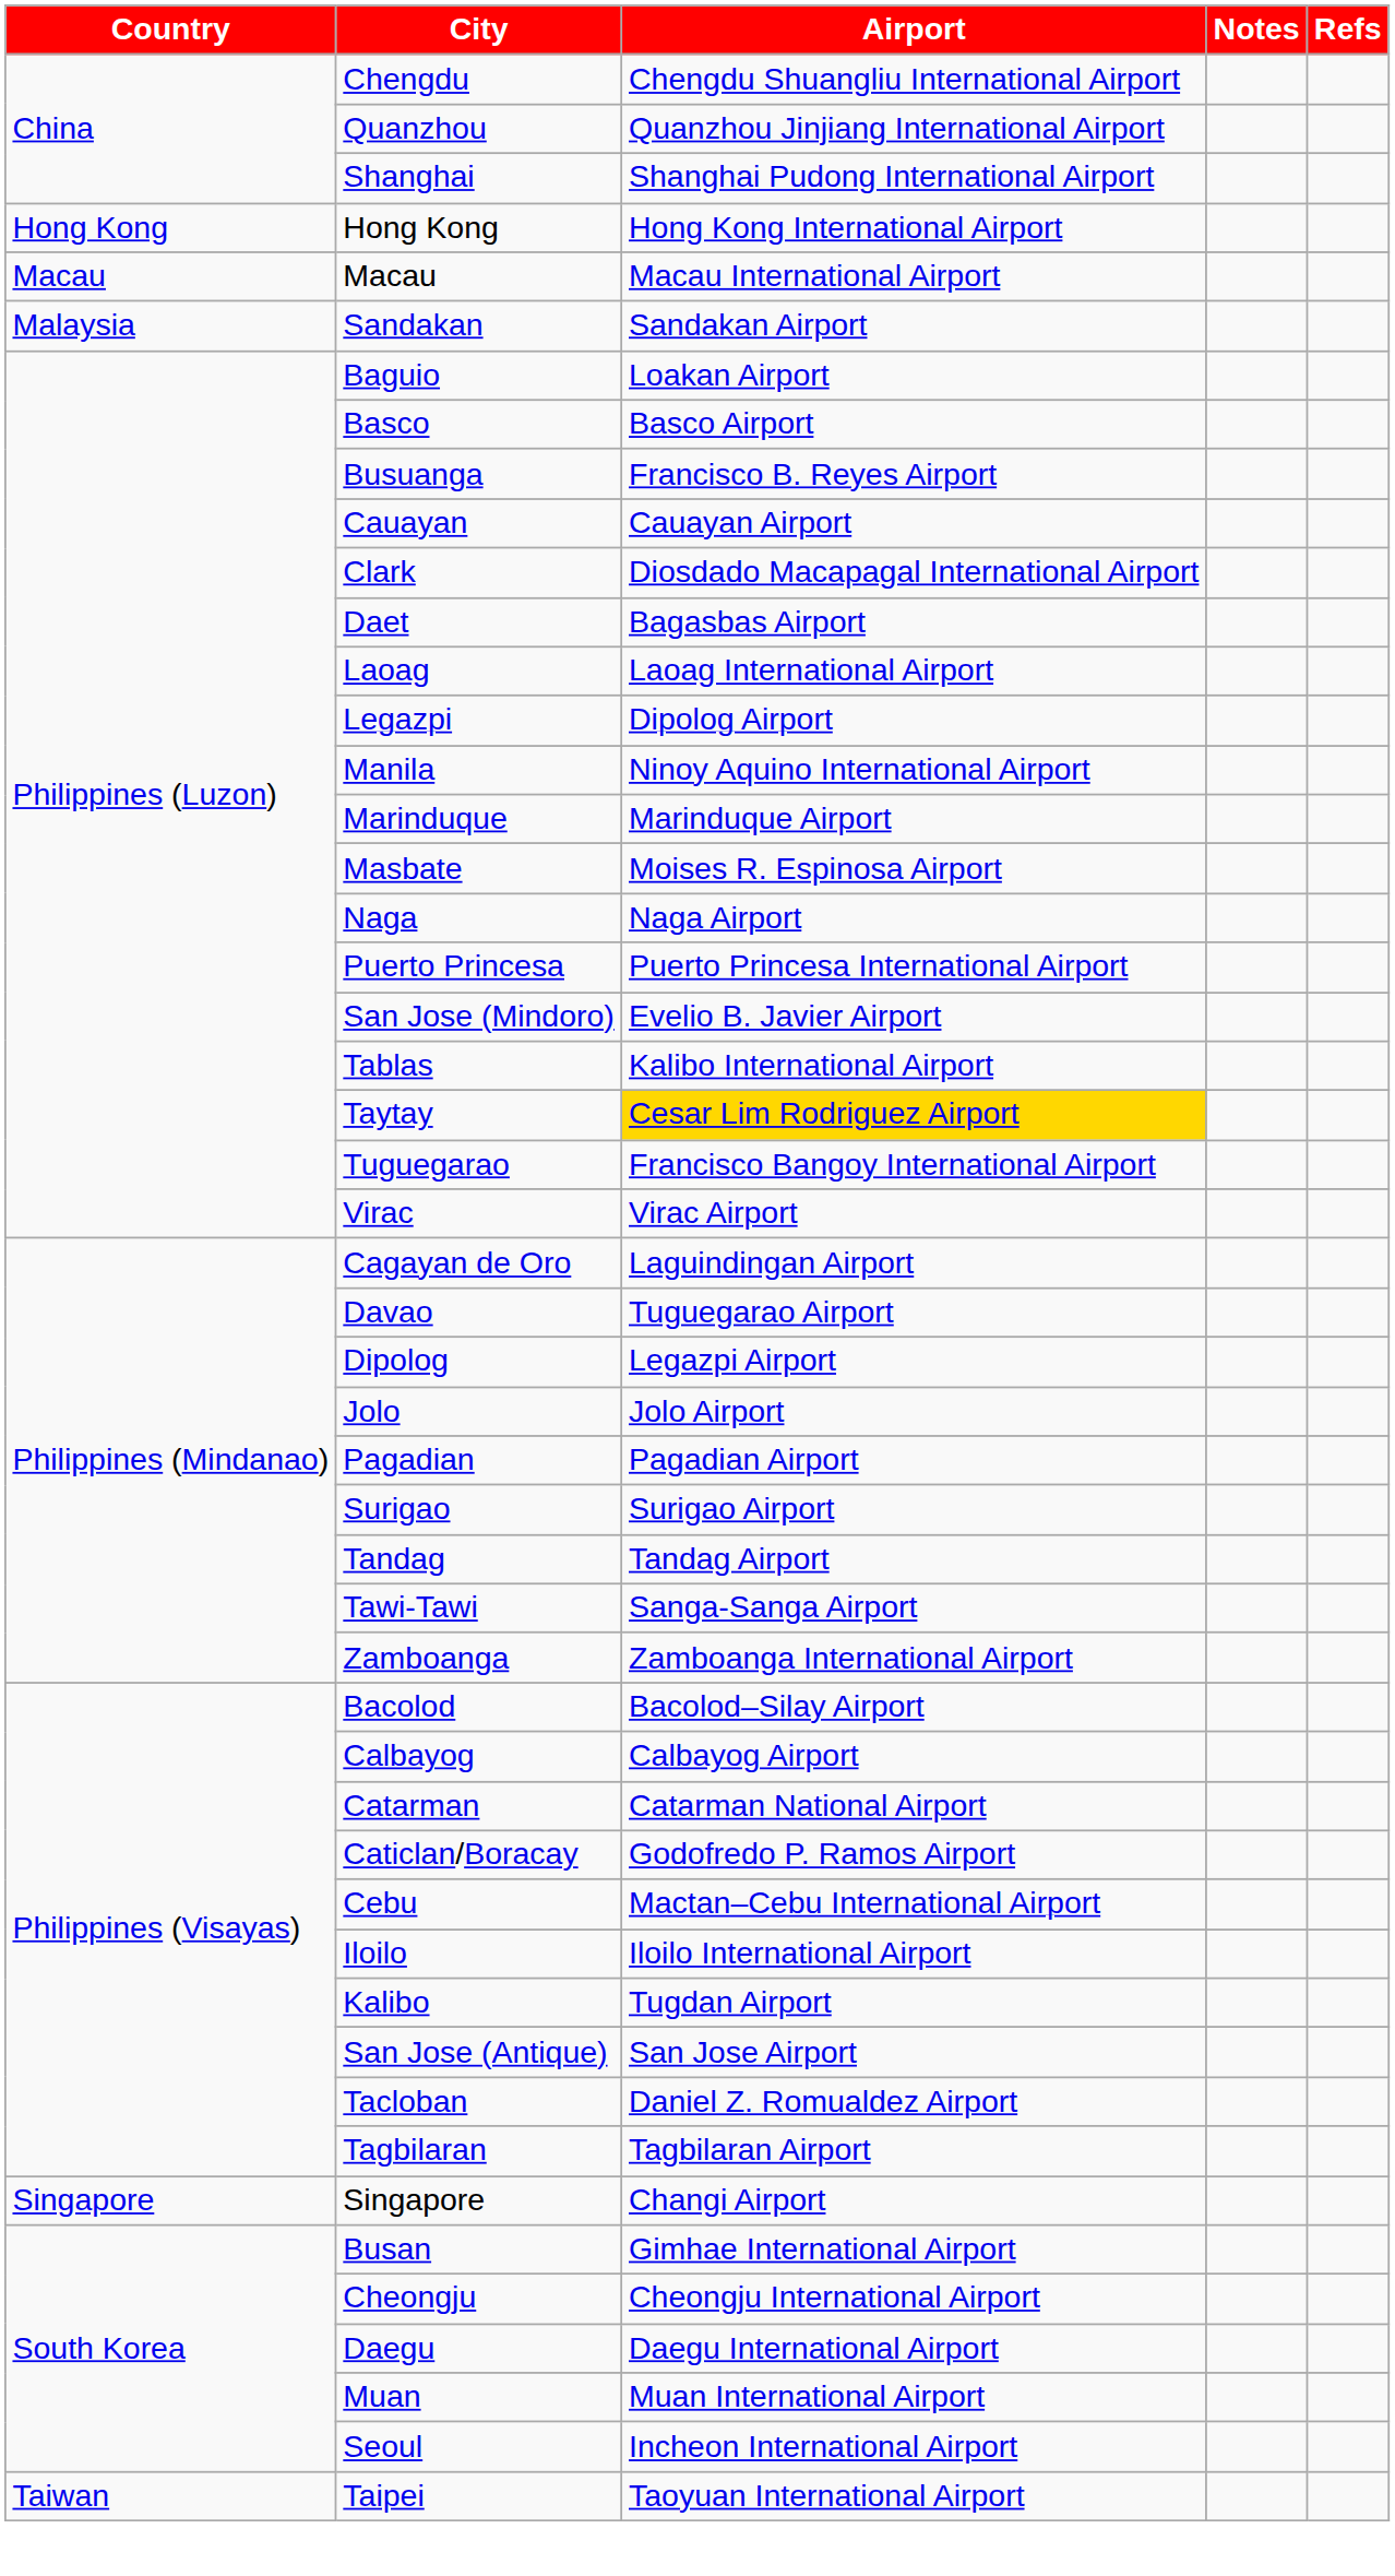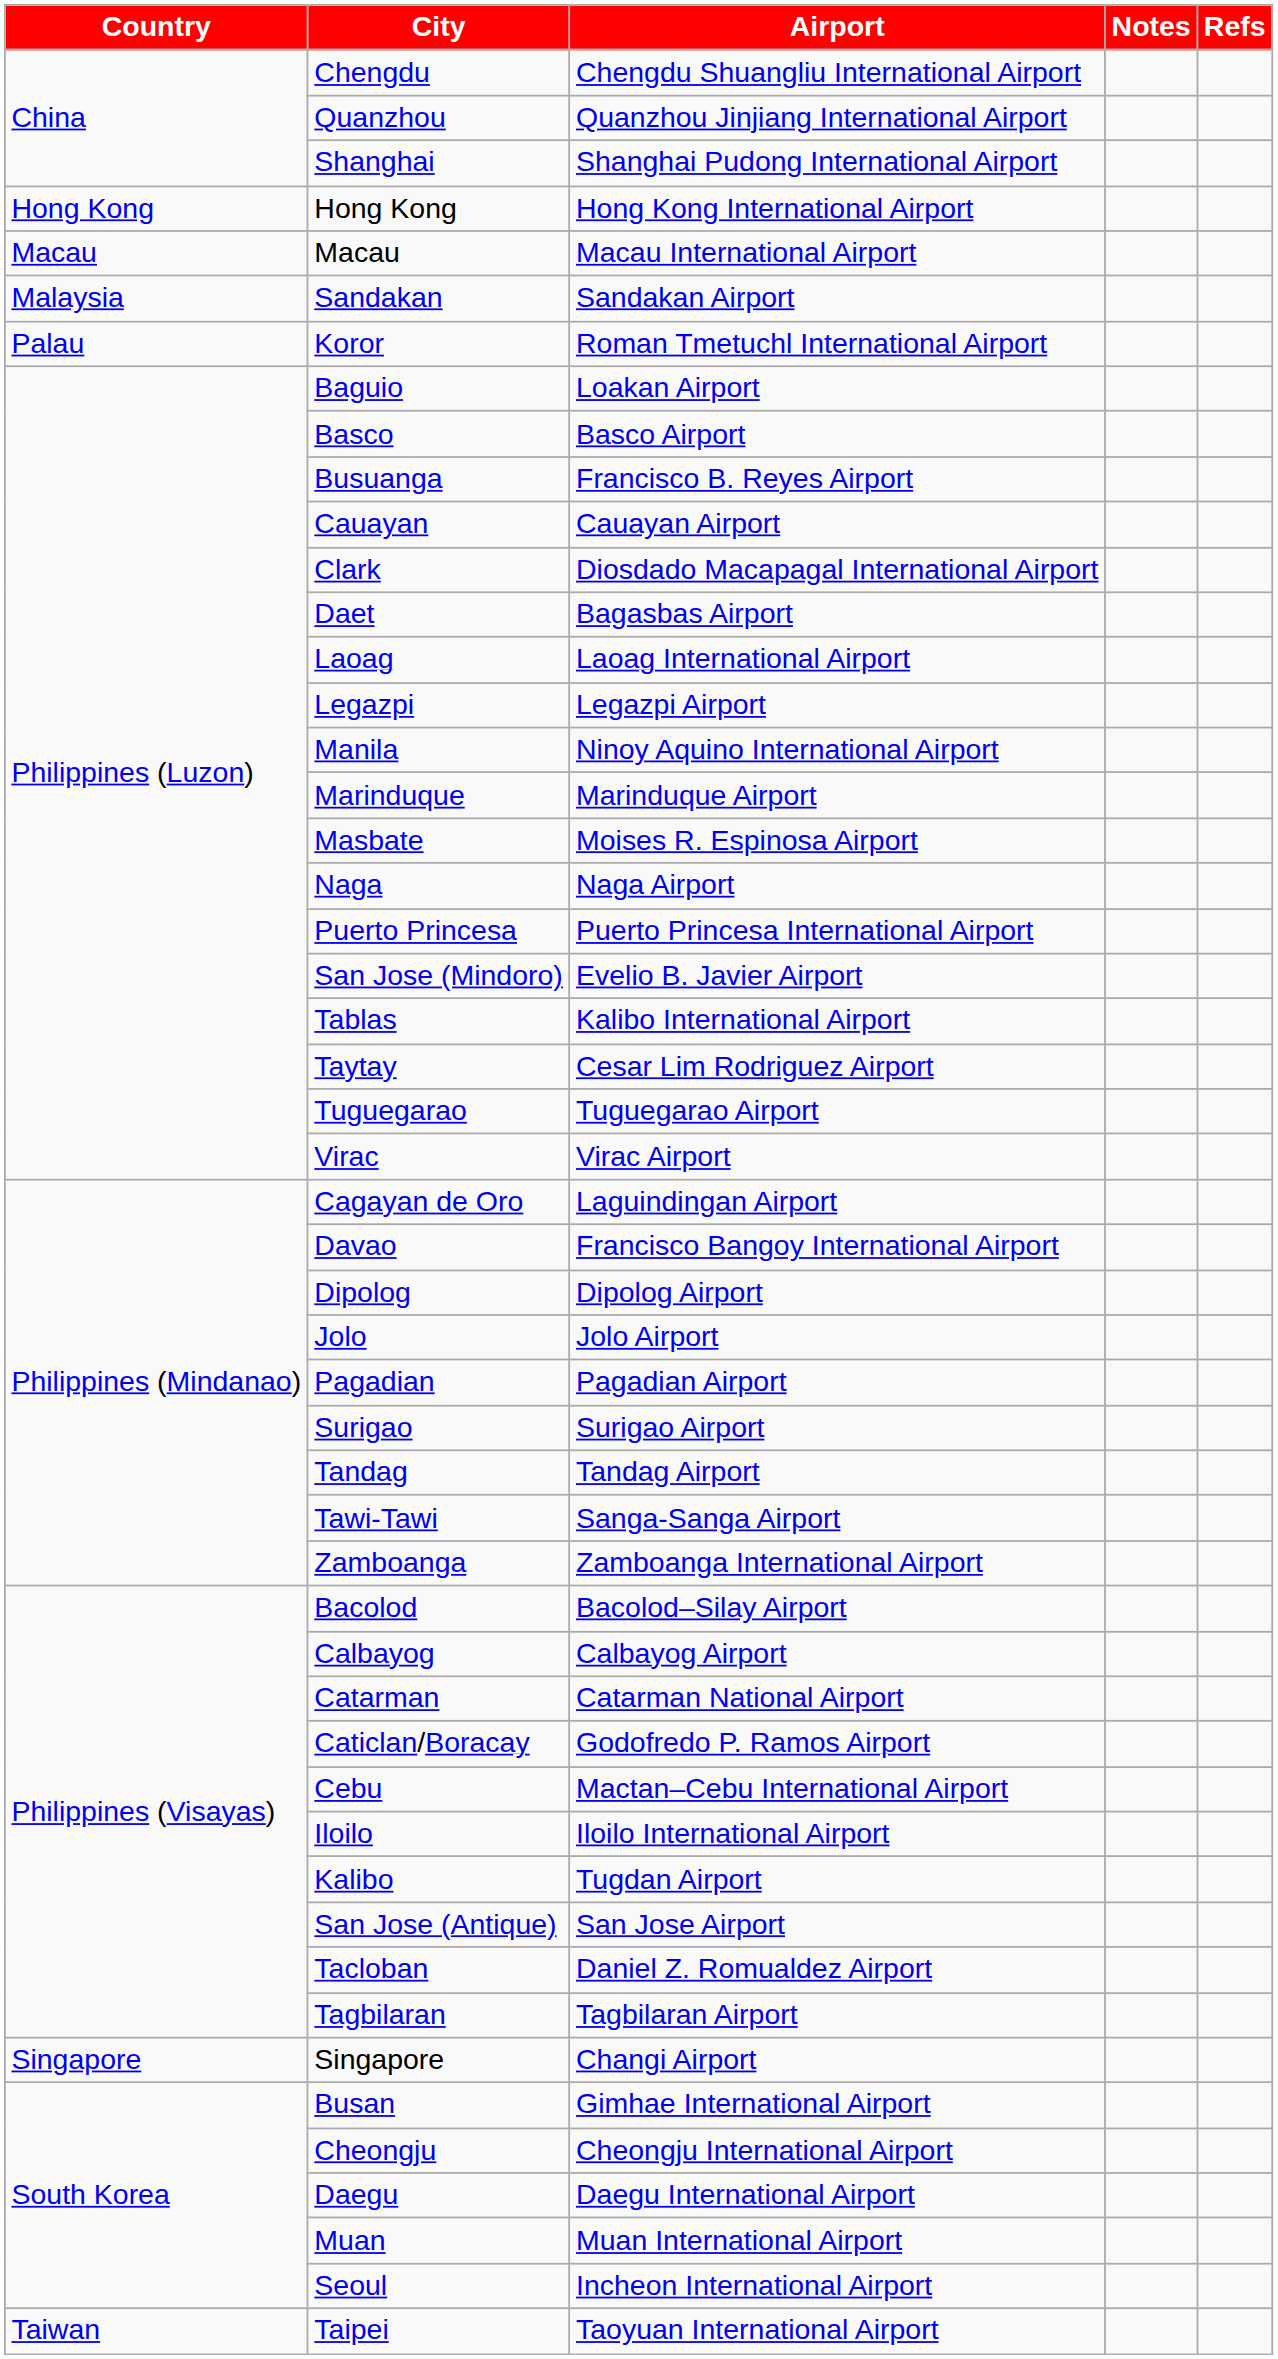+ row: Palau | Koror | Roman Tmetuchl International Airport
Legazpi | Airport: Dipolog Airport -> Legazpi Airport
Taytay | Airport: gold background -> no background
Tuguegarao | Airport: Francisco Bangoy International Airport -> Tuguegarao Airport
Davao | Airport: Tuguegarao Airport -> Francisco Bangoy International Airport
Dipolog | Airport: Legazpi Airport -> Dipolog Airport
